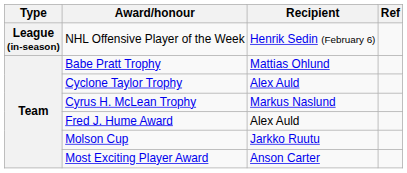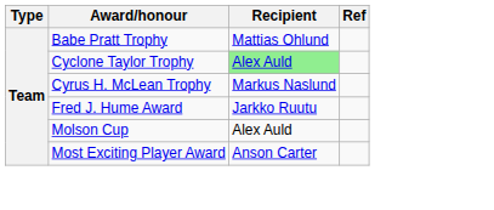- row: League (in-season) | NHL Offensive Player of the Week | Henrik Sedin (February 6)
Cyclone Taylor Trophy | Recipient: no background -> lightgreen background
Fred J. Hume Award | Recipient: Alex Auld -> Jarkko Ruutu
Molson Cup | Recipient: Jarkko Ruutu -> Alex Auld
